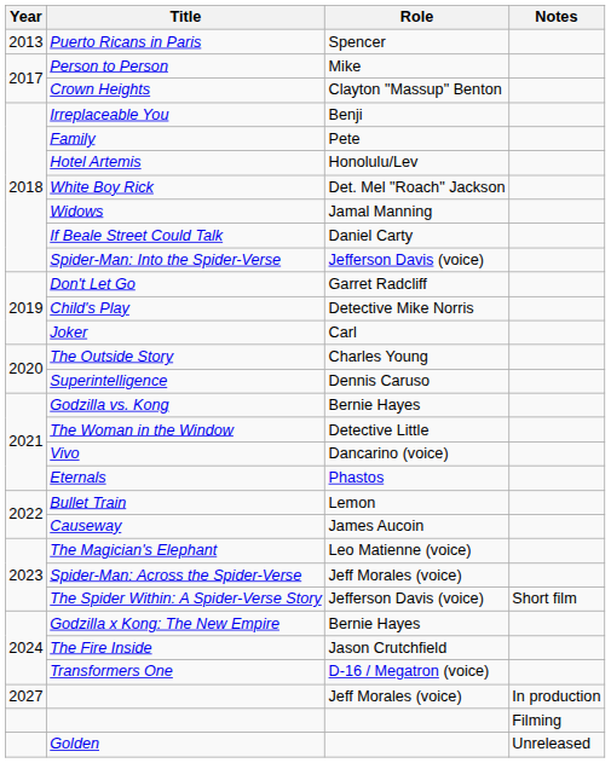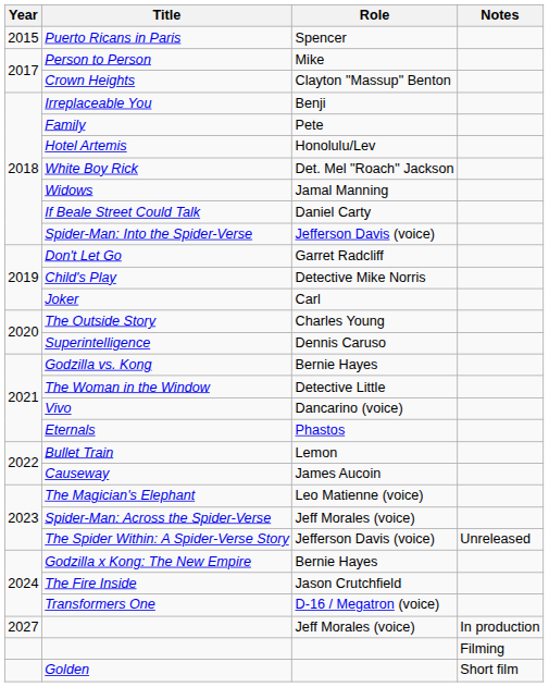Puerto Ricans in Paris | Year: 2013 -> 2015
The Spider Within: A Spider-Verse Story | Notes: Short film -> Unreleased
Golden | Notes: Unreleased -> Short film
